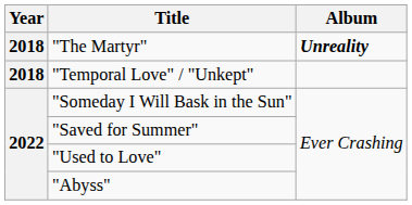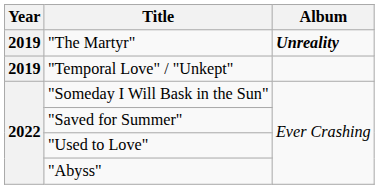"The Martyr" | Year: 2018 -> 2019
"Temporal Love" / "Unkept" | Year: 2018 -> 2019
